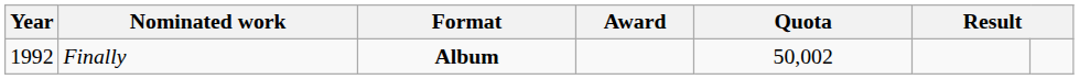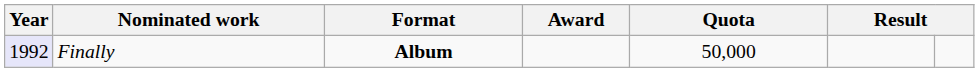Finally | Year: no background -> lavender background
Finally | Quota: 50,002 -> 50,000
